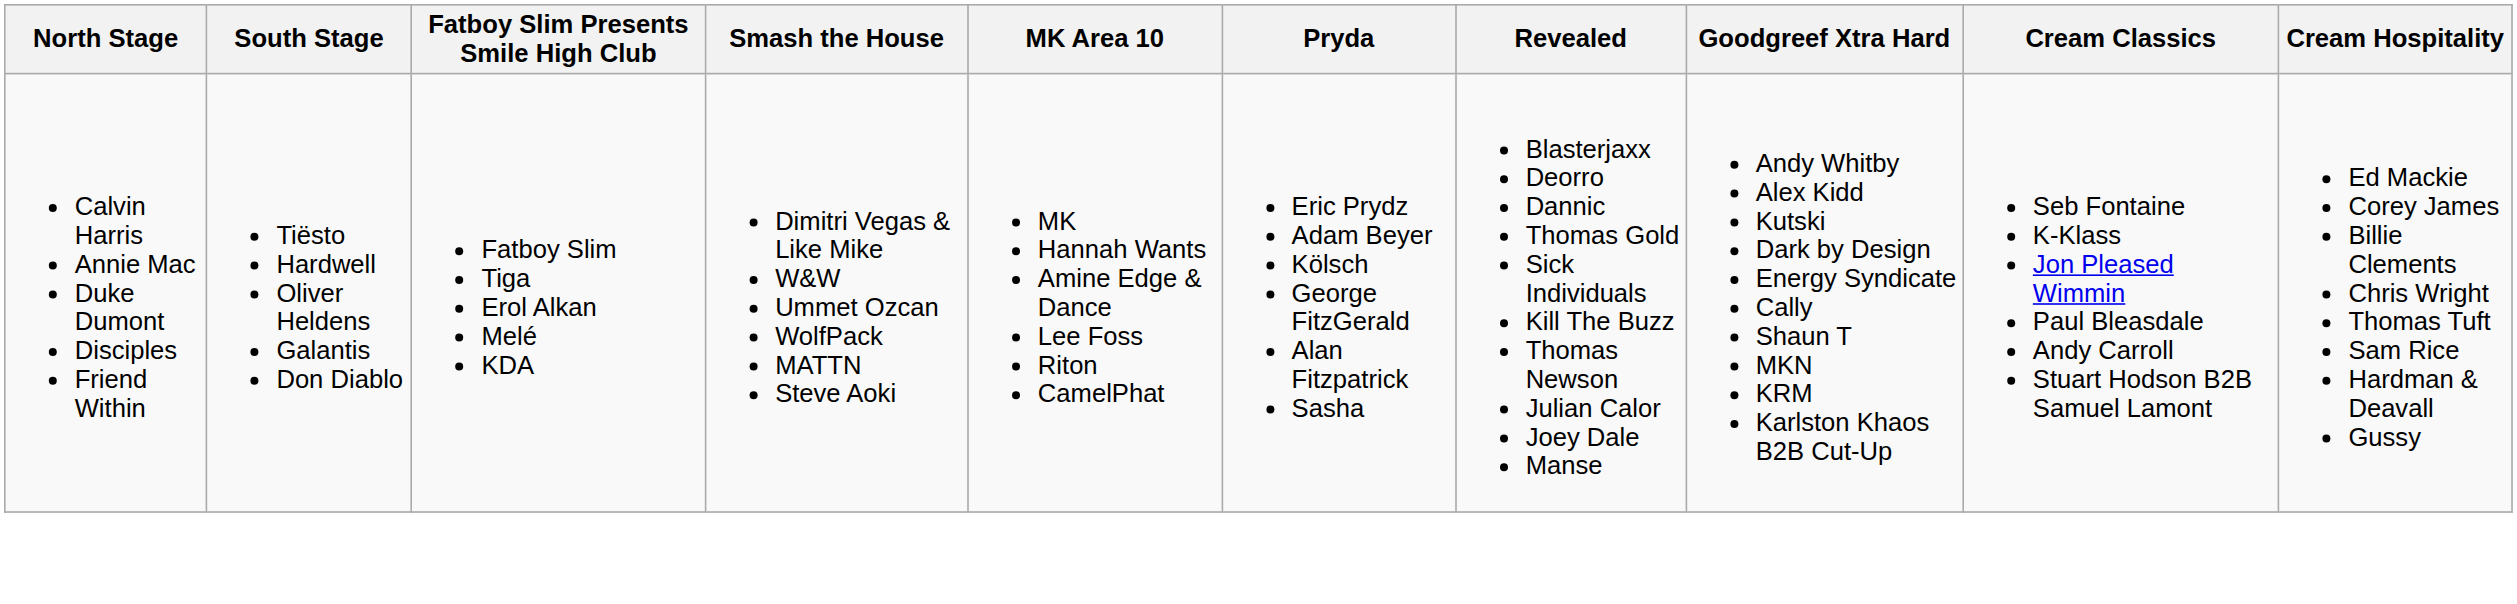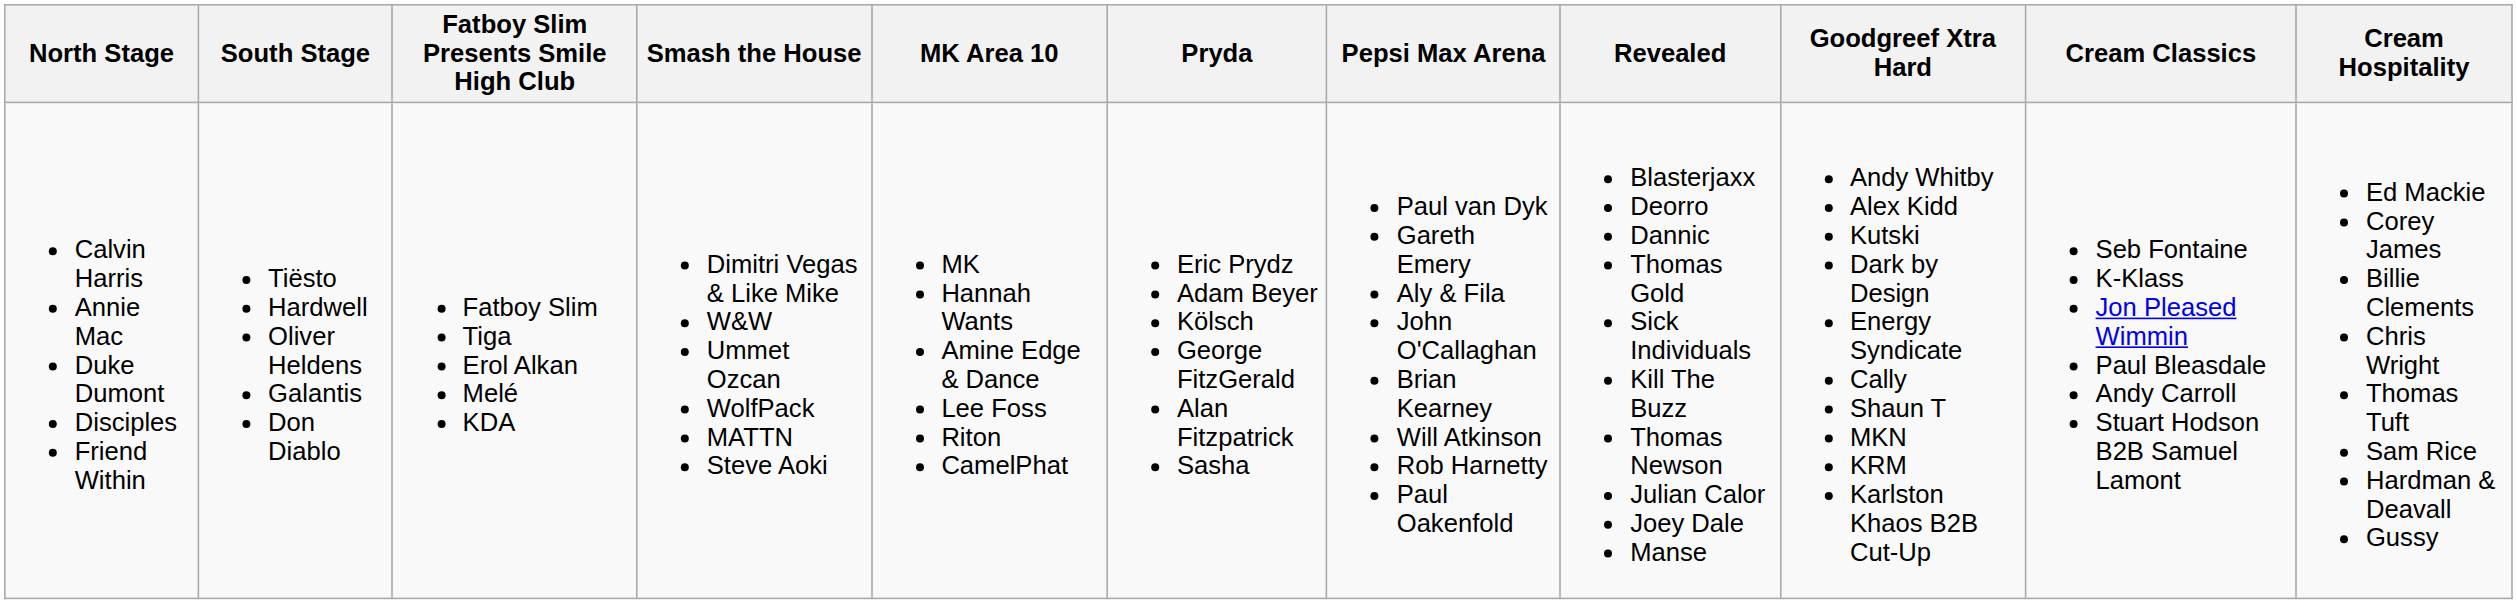+ column: Pepsi Max Arena | Paul van Dyk Gareth Emery Aly & Fila John O'Callaghan Brian Kearney Will Atkinson Rob Harnetty Paul Oakenfold
